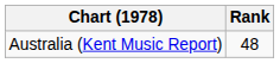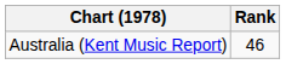Australia (Kent Music Report) | Rank: 48 -> 46
